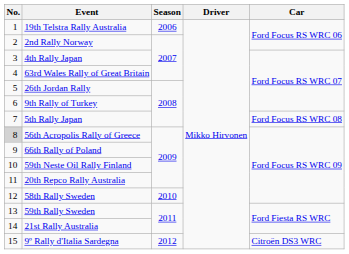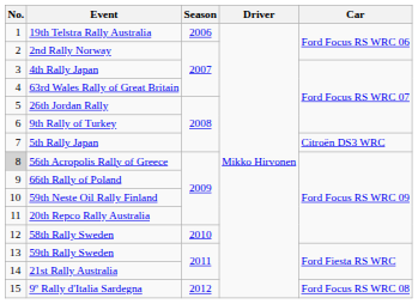5th Rally Japan | Car: Ford Focus RS WRC 08 -> Citroën DS3 WRC
9º Rally d'Italia Sardegna | Car: Citroën DS3 WRC -> Ford Focus RS WRC 08
